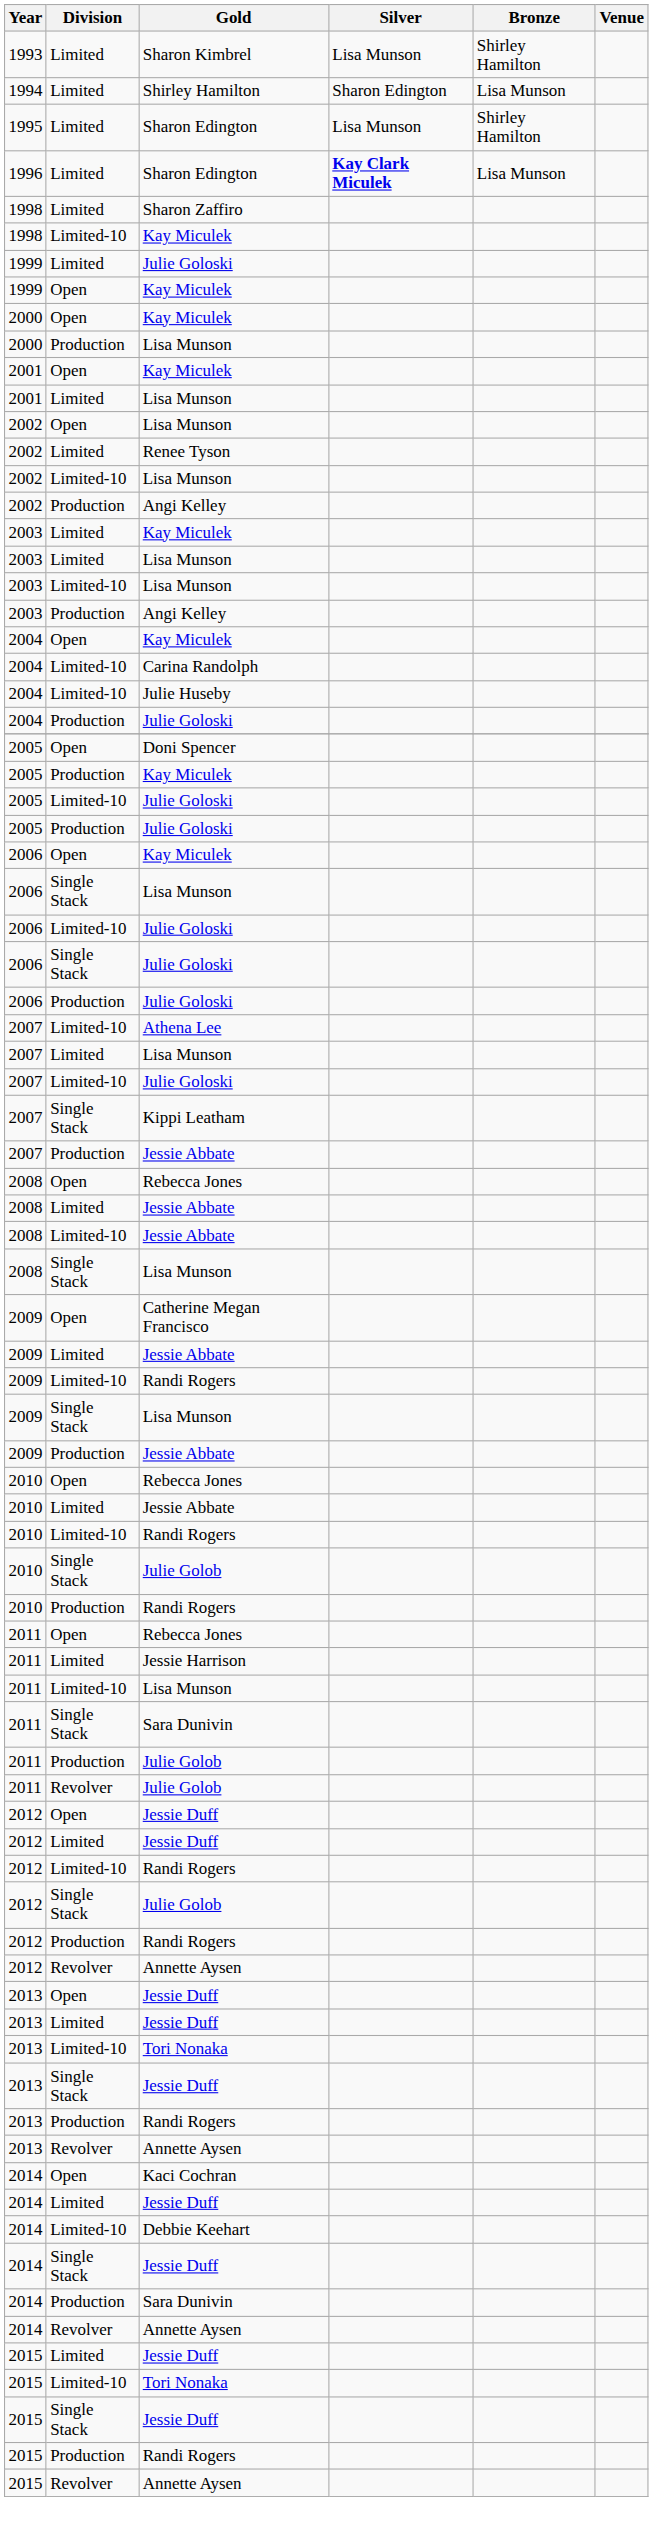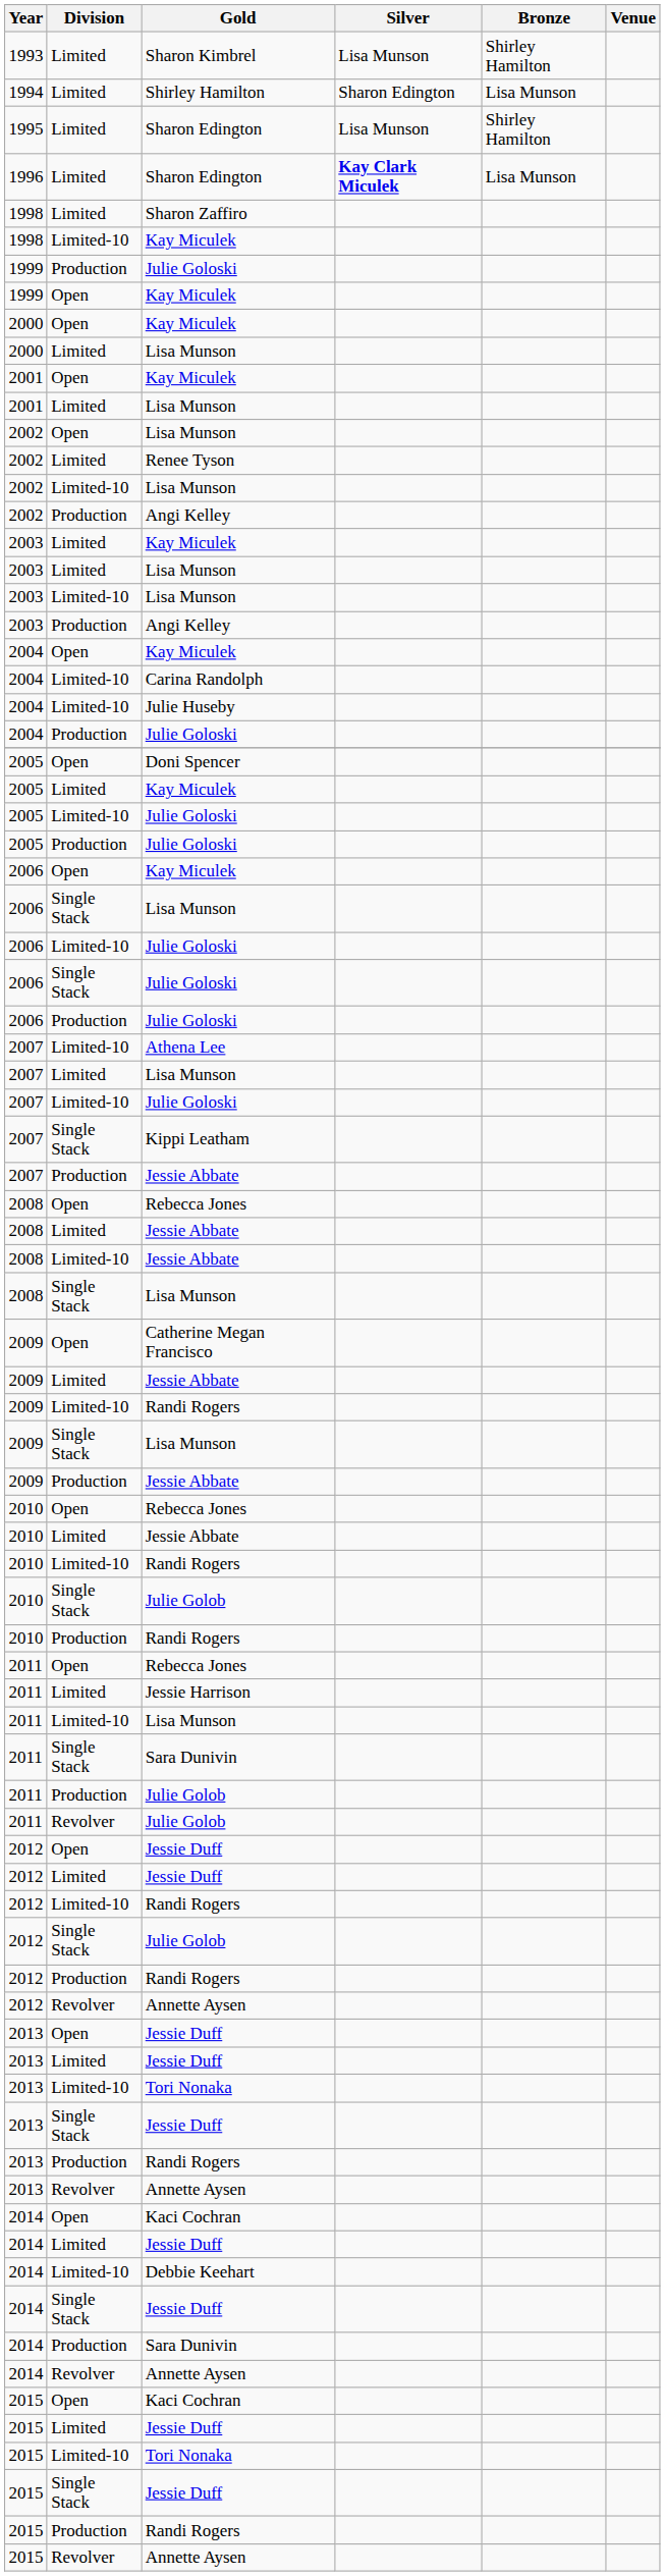1999 / Julie Goloski | Division: Limited -> Production
2000 / Lisa Munson | Division: Production -> Limited
2005 / Kay Miculek | Division: Production -> Limited
+ row: 2015 | Open | Kaci Cochran
